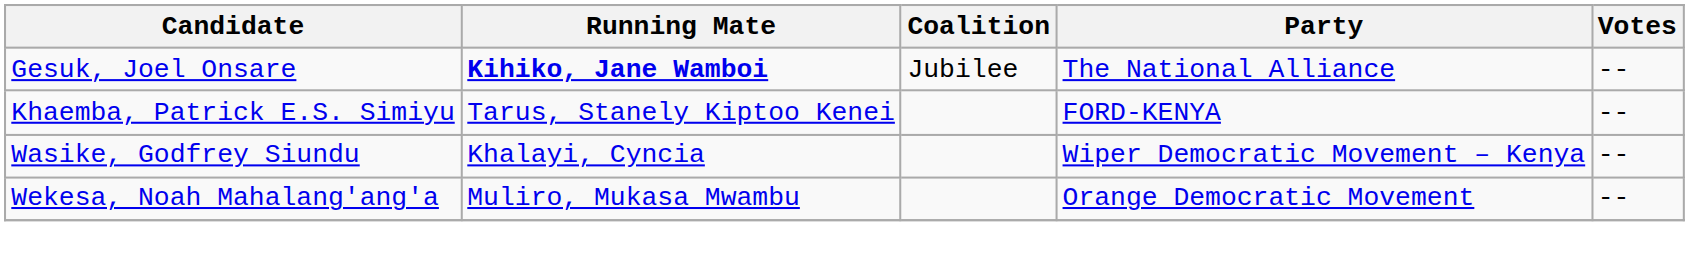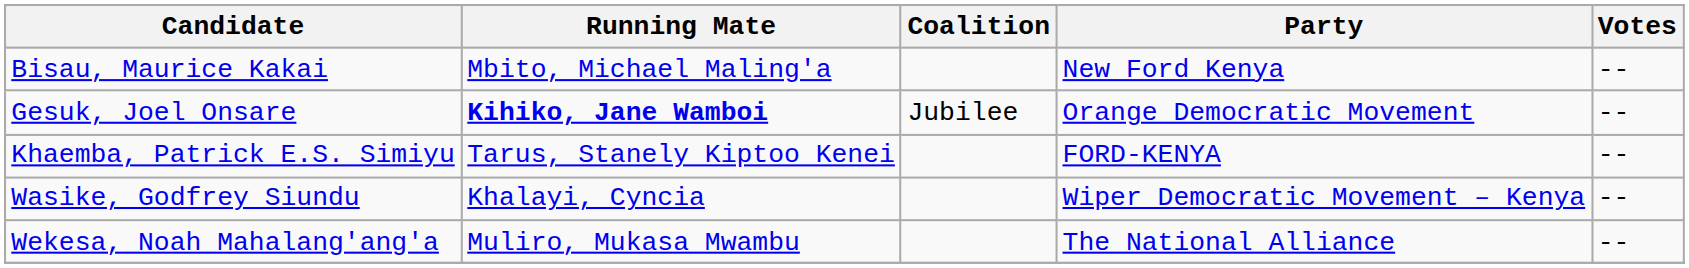+ row: Bisau, Maurice Kakai | Mbito, Michael Maling'a | New Ford Kenya | --
Gesuk, Joel Onsare | Party: The National Alliance -> Orange Democratic Movement
Wekesa, Noah Mahalang'ang'a | Party: Orange Democratic Movement -> The National Alliance
